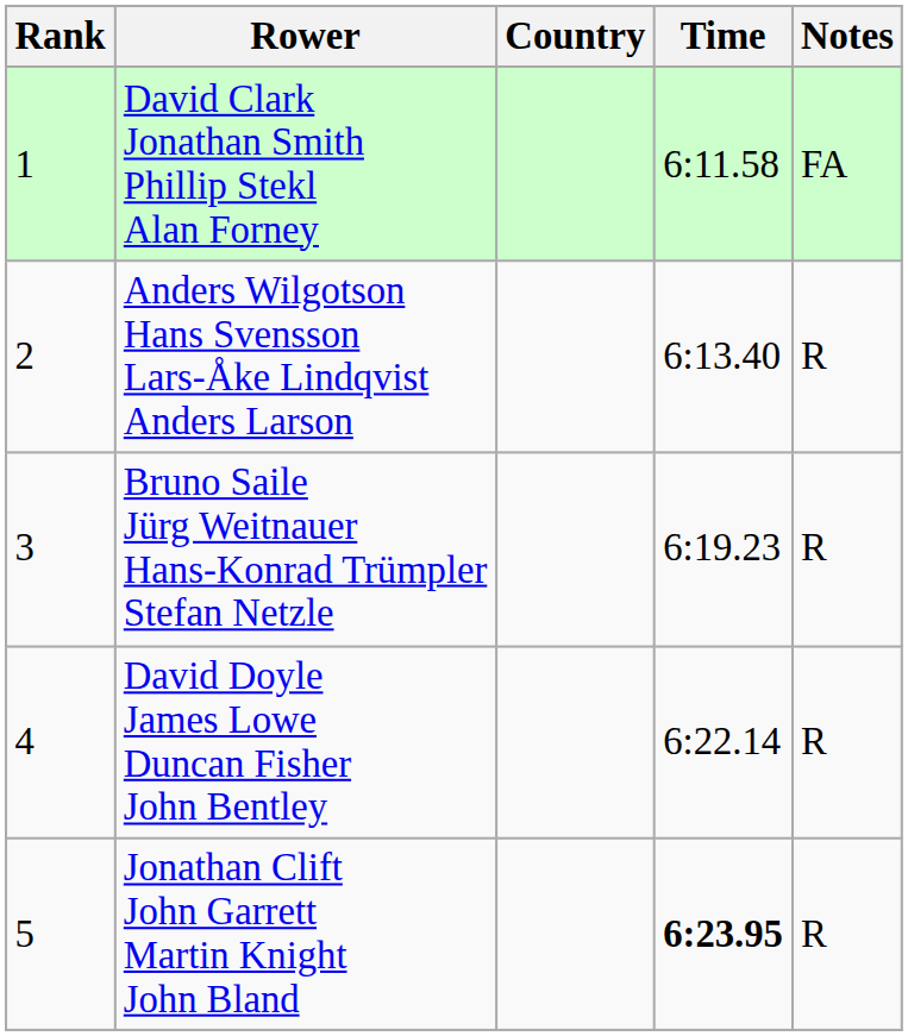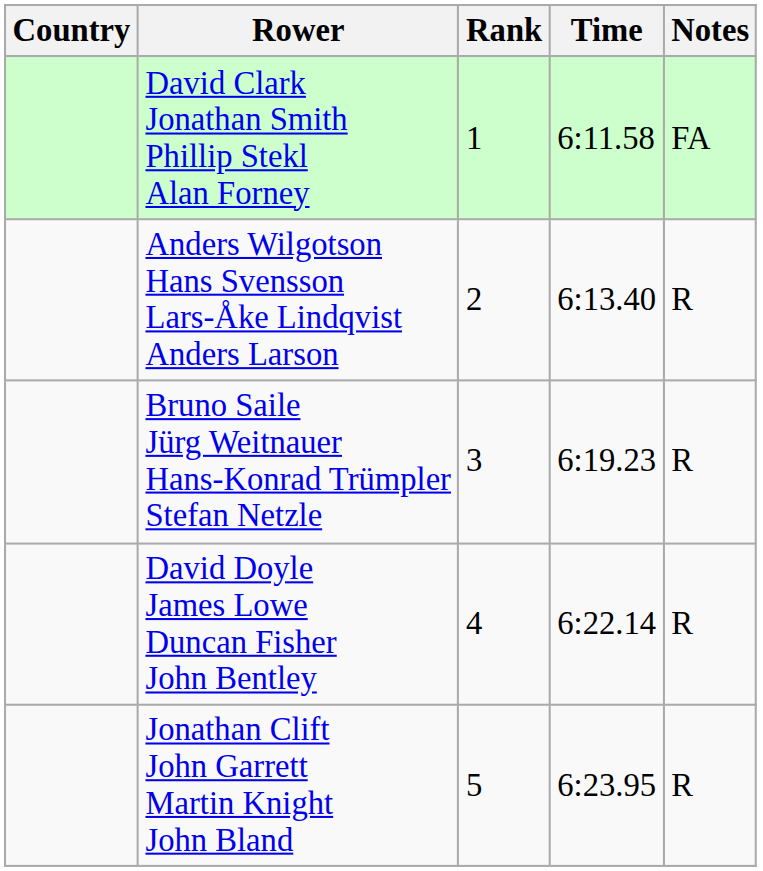columns swapped: Rank <-> Country
Jonathan Clift John Garrett Martin Knight John Bland | Time: bold -> normal
